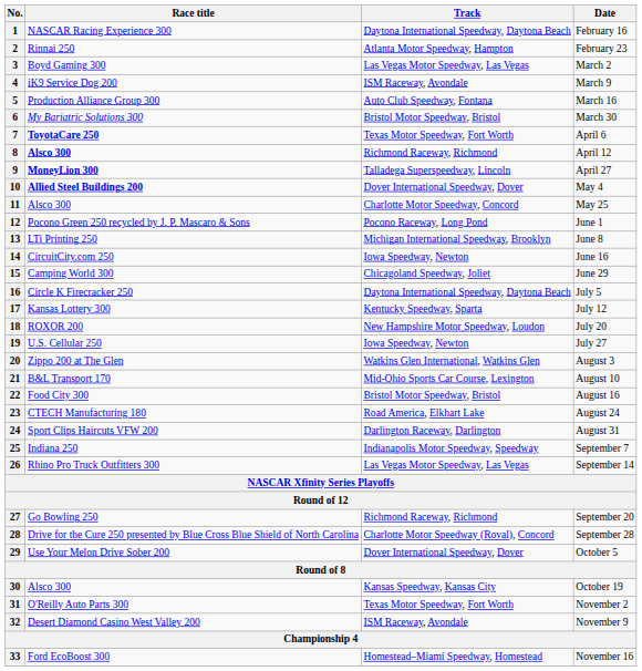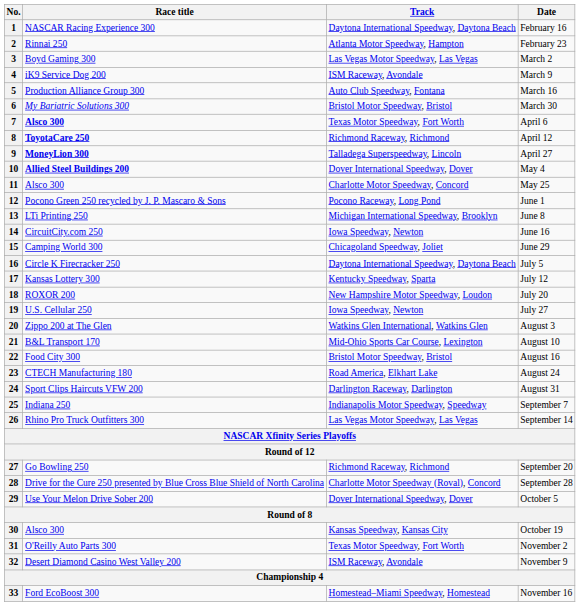7 | Race title: ToyotaCare 250 -> Alsco 300
8 | Race title: Alsco 300 -> ToyotaCare 250
